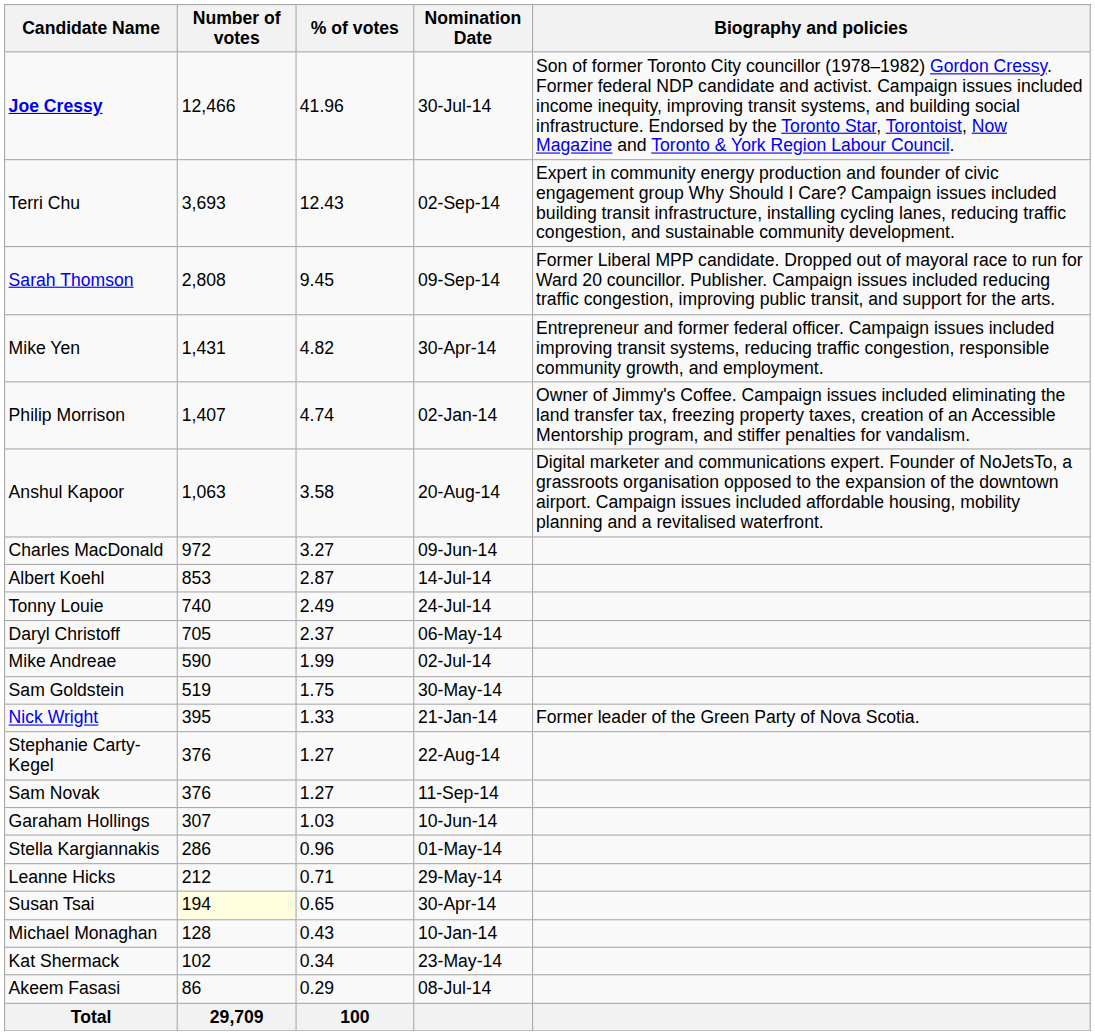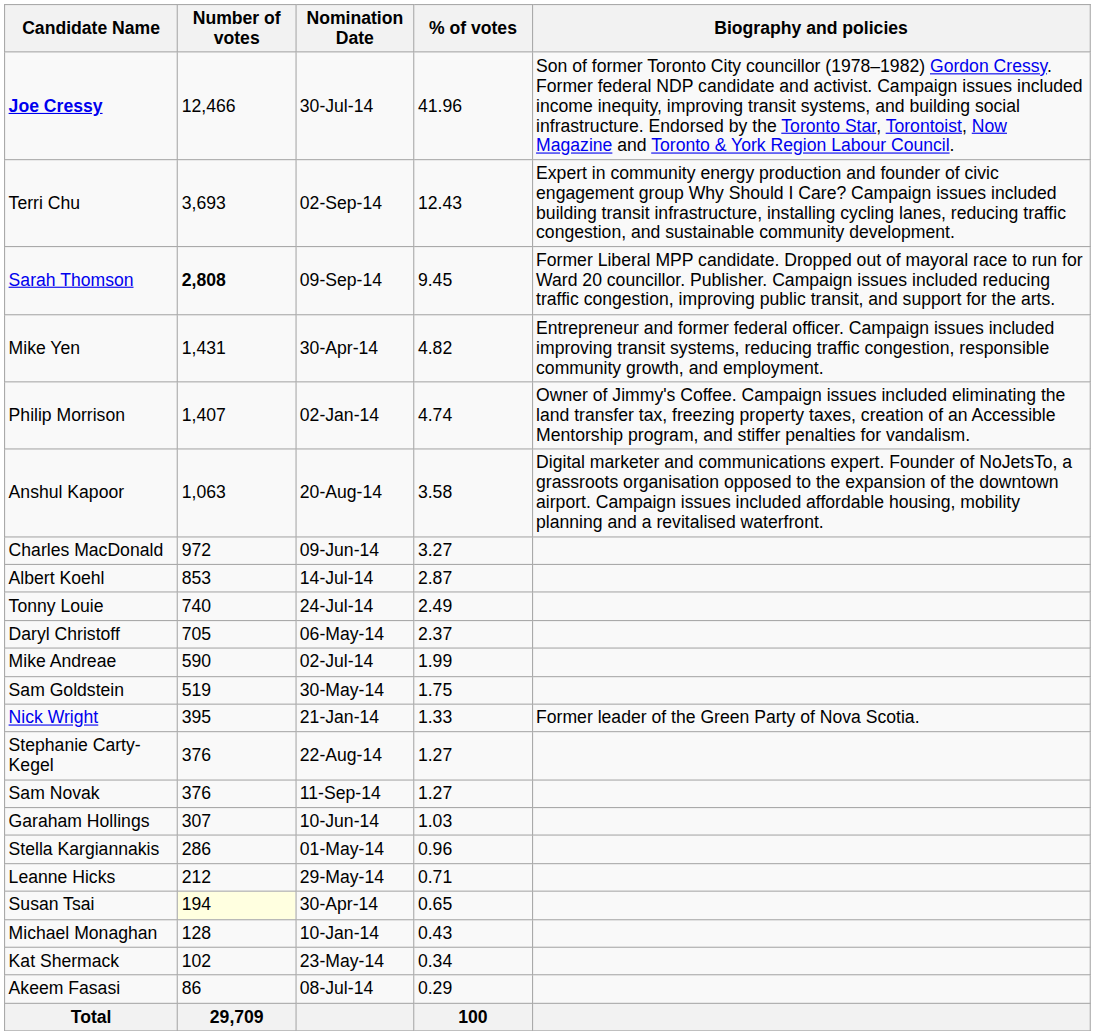columns swapped: % of votes <-> Nomination Date
Sarah Thomson | Number of votes: normal -> bold
